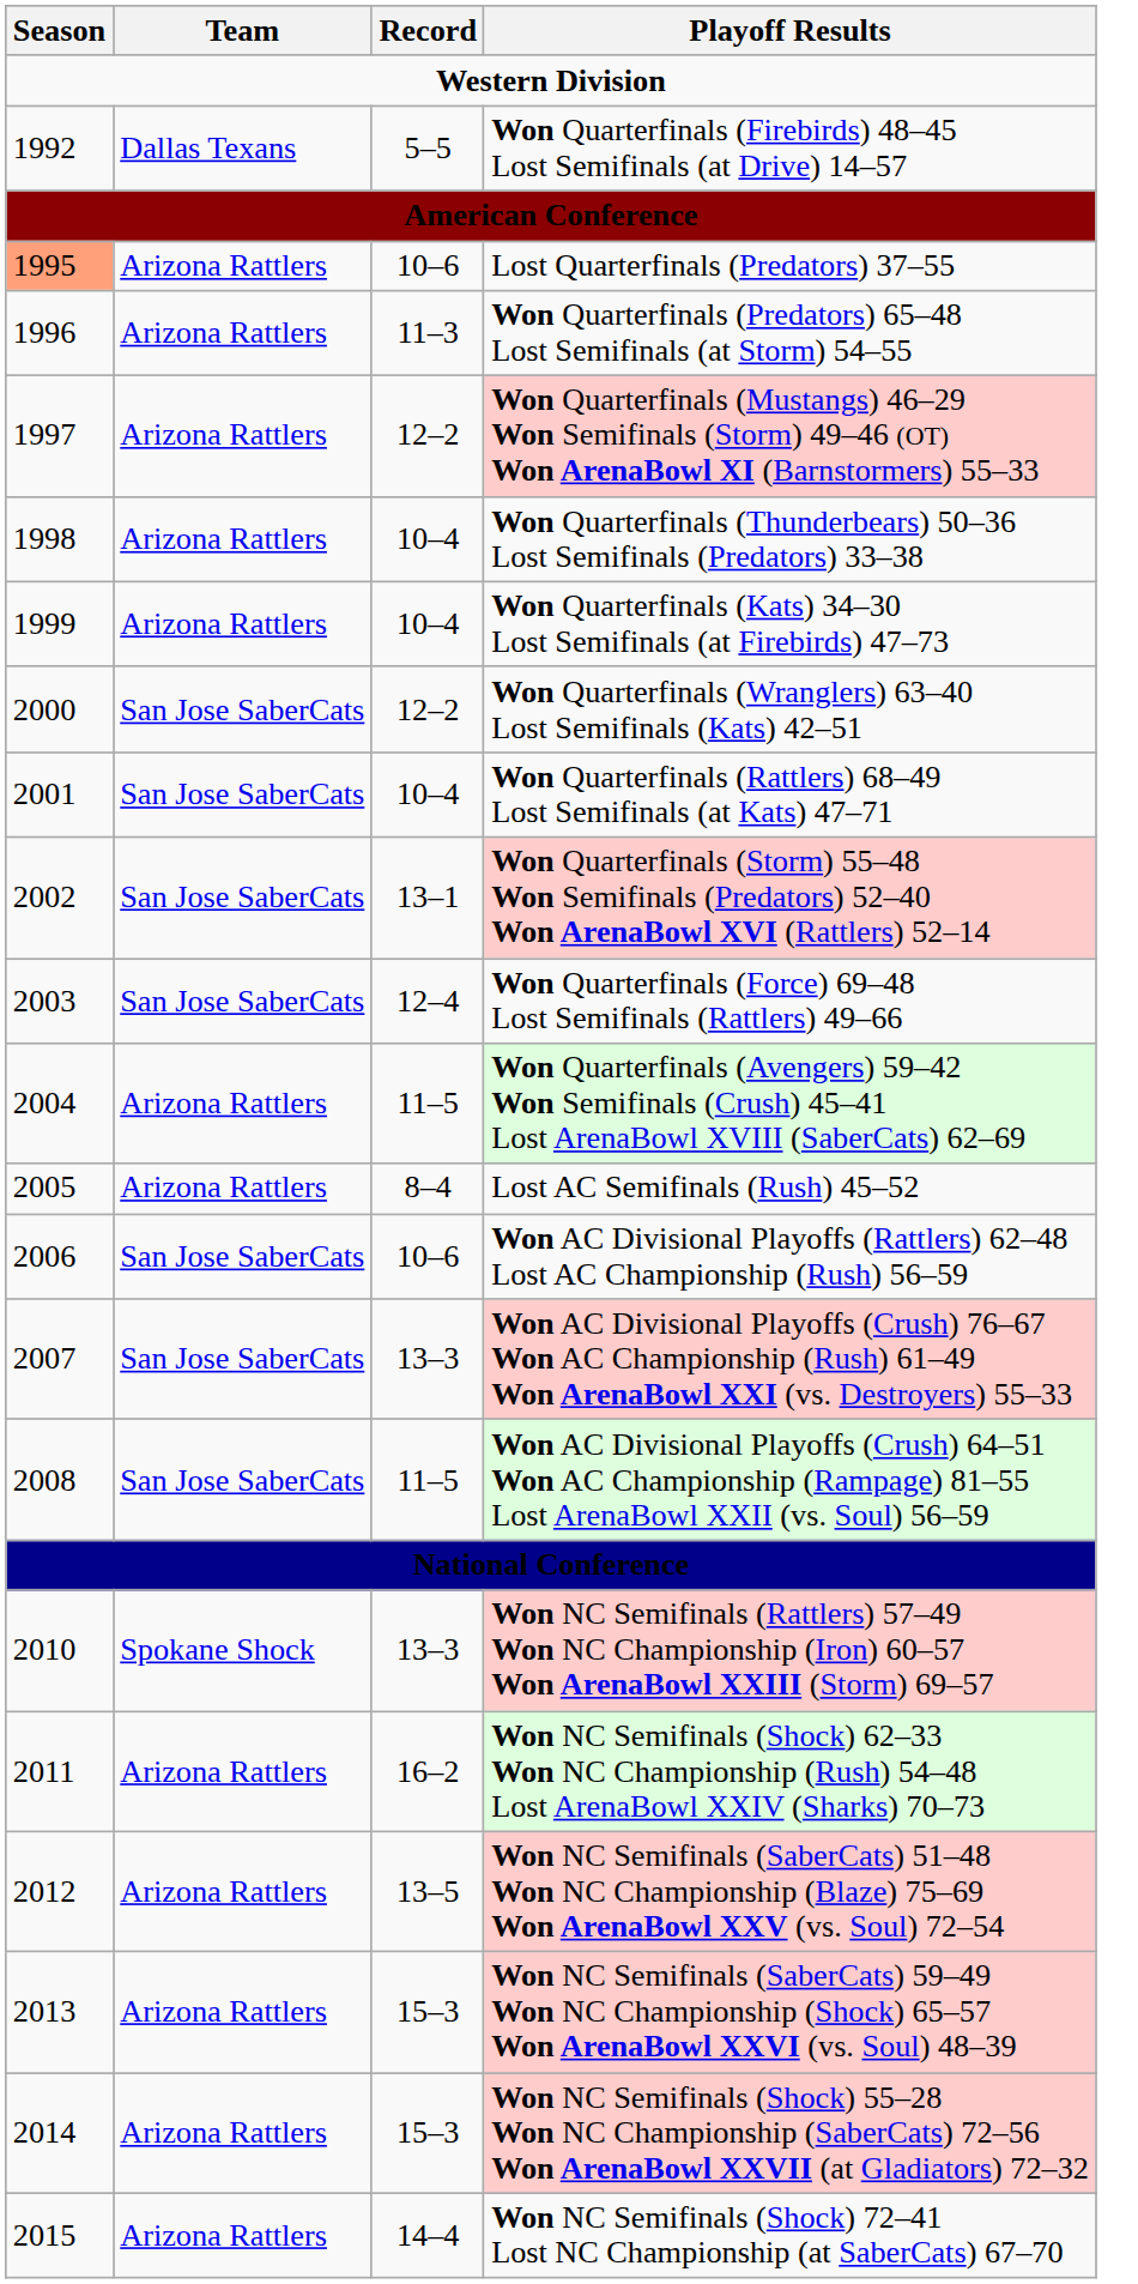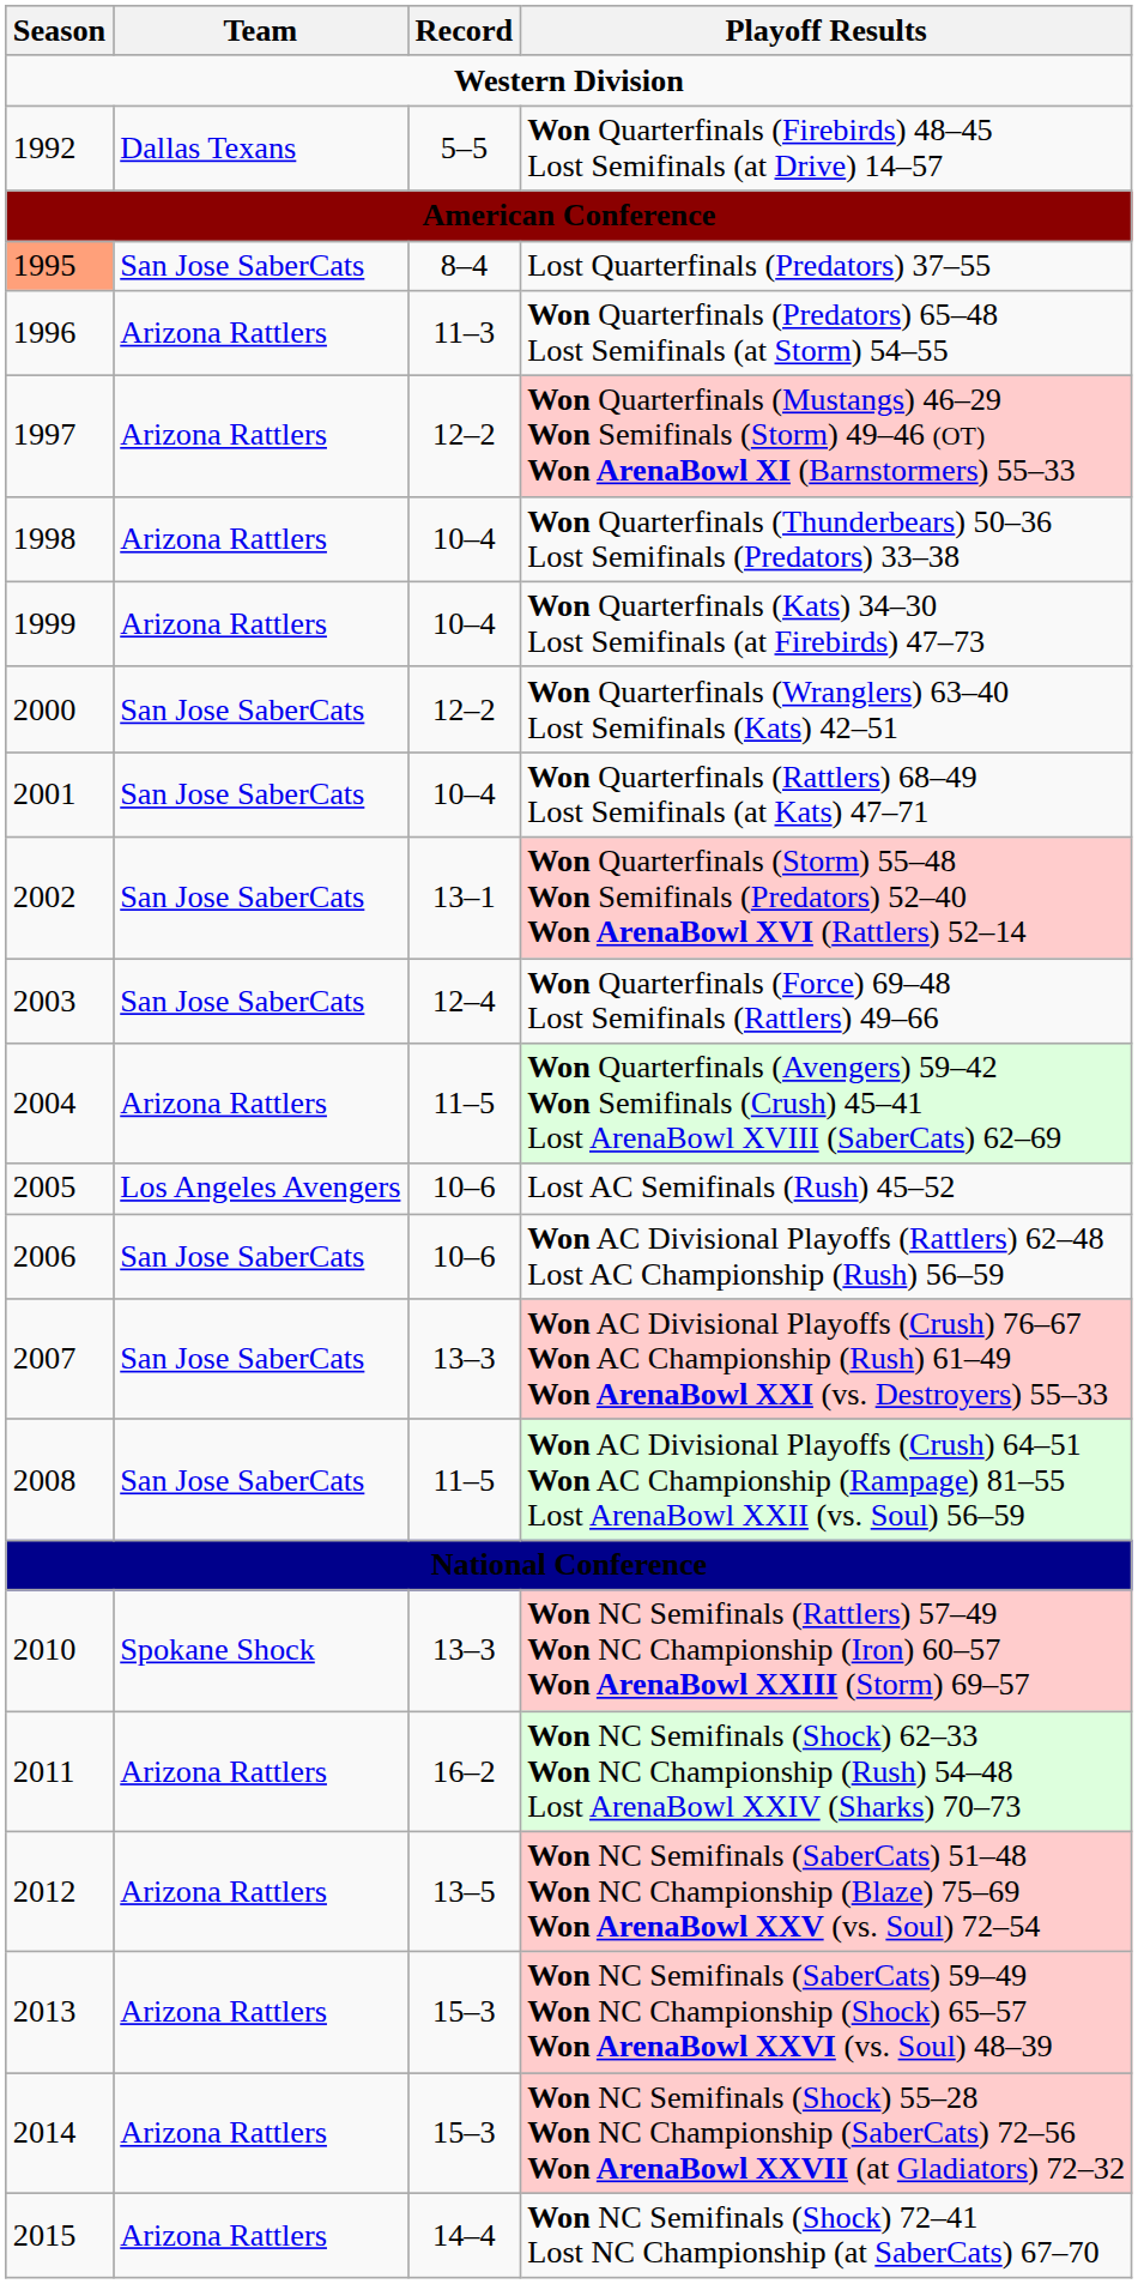Lost Quarterfinals (Predators) 37–55 | Team: Arizona Rattlers -> San Jose SaberCats
Lost Quarterfinals (Predators) 37–55 | Record: 10–6 -> 8–4
Lost AC Semifinals (Rush) 45–52 | Team: Arizona Rattlers -> Los Angeles Avengers
Lost AC Semifinals (Rush) 45–52 | Record: 8–4 -> 10–6
